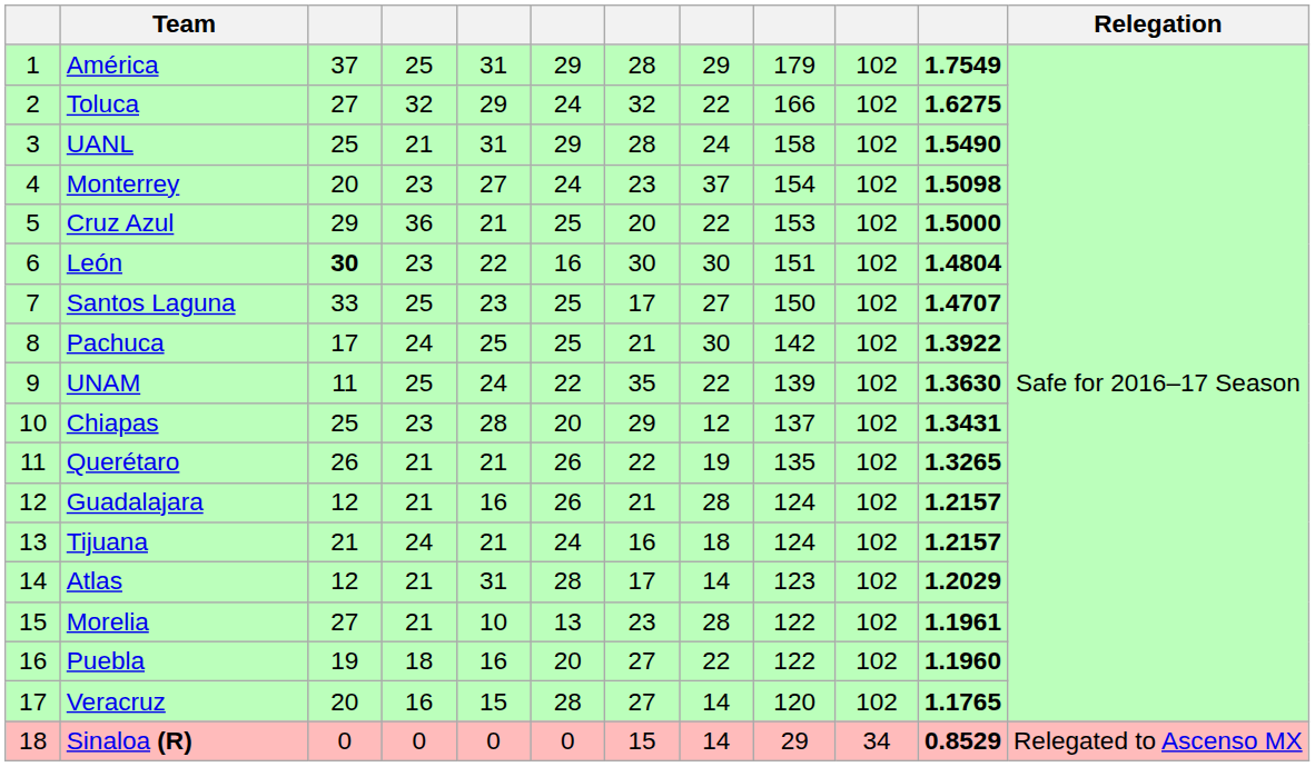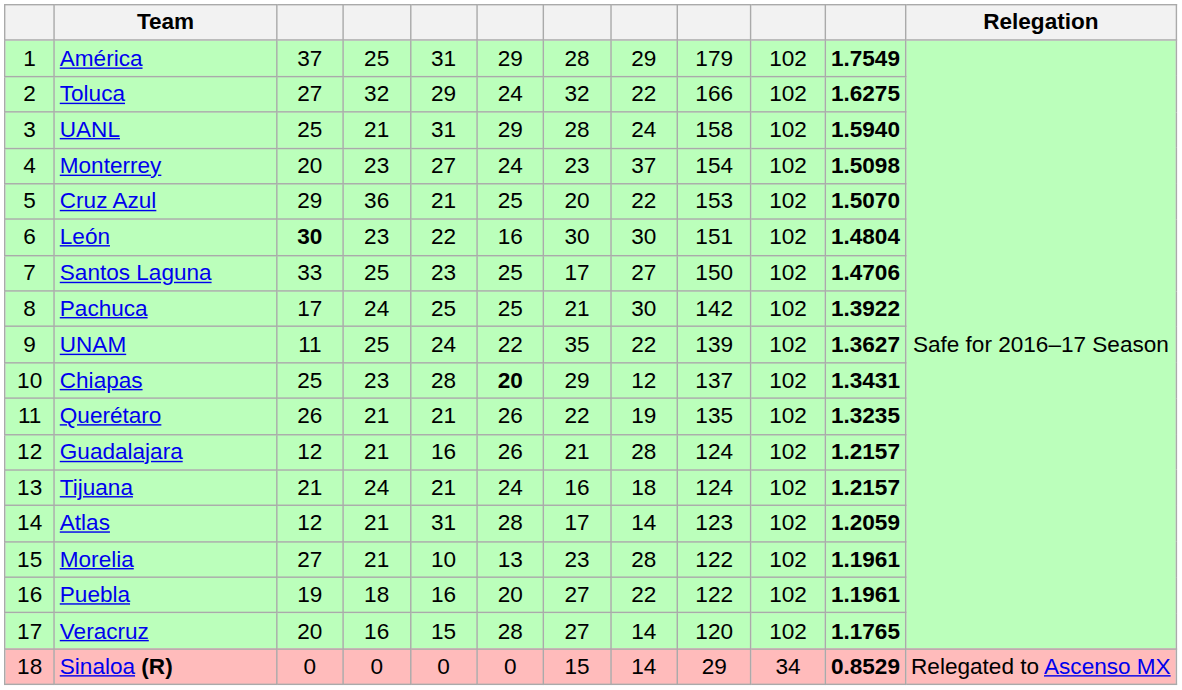UANL | column 11: 1.5490 -> 1.5940
Cruz Azul | column 11: 1.5000 -> 1.5070
Santos Laguna | column 11: 1.4707 -> 1.4706
UNAM | column 11: 1.3630 -> 1.3627
Chiapas | column 6: normal -> bold
Querétaro | column 11: 1.3265 -> 1.3235
Atlas | column 11: 1.2029 -> 1.2059
Puebla | column 11: 1.1960 -> 1.1961
